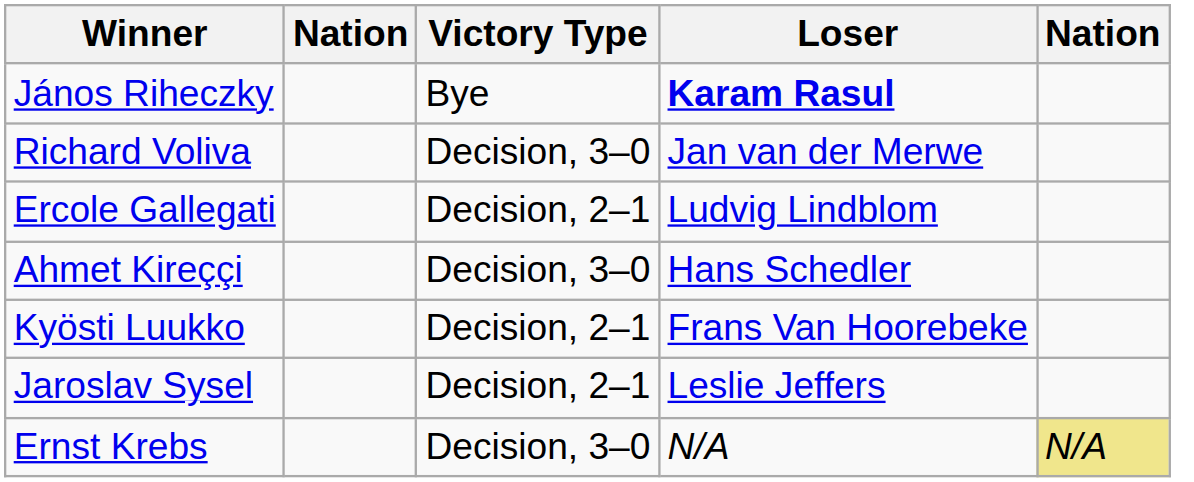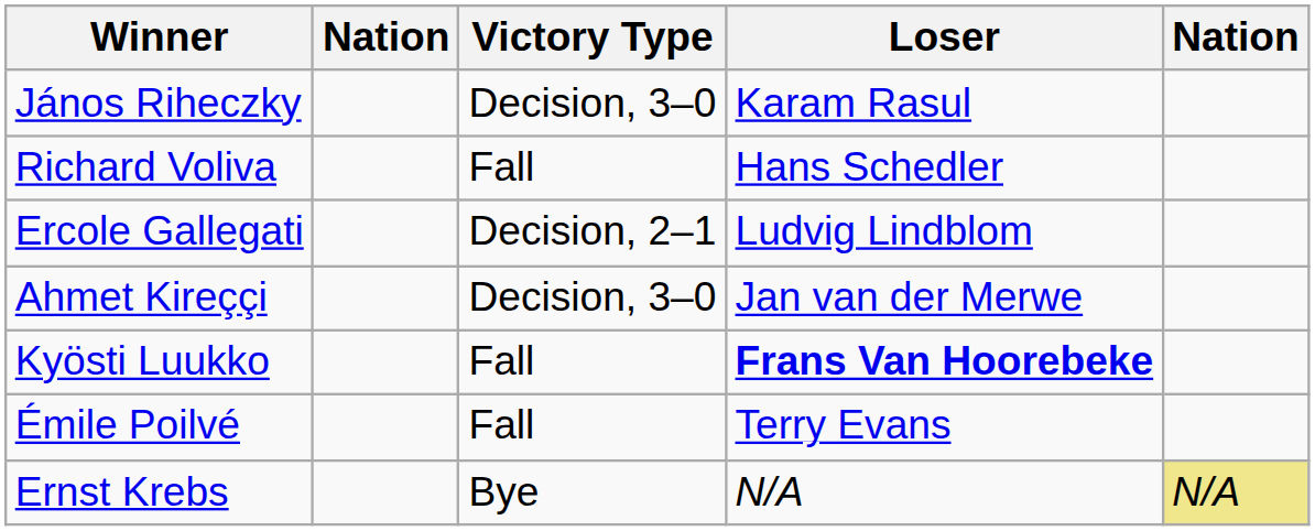János Riheczky | Victory Type: Bye -> Decision, 3–0
János Riheczky | Loser: bold -> normal
Richard Voliva | Victory Type: Decision, 3–0 -> Fall
Richard Voliva | Loser: Jan van der Merwe -> Hans Schedler
Ahmet Kireççi | Loser: Hans Schedler -> Jan van der Merwe
Kyösti Luukko | Victory Type: Decision, 2–1 -> Fall
Kyösti Luukko | Loser: normal -> bold
+ row: Émile Poilvé | Fall | Terry Evans
- row: Jaroslav Sysel | Decision, 2–1 | Leslie Jeffers
Ernst Krebs | Victory Type: Decision, 3–0 -> Bye
